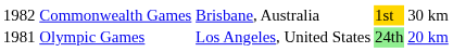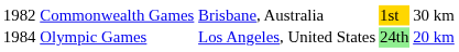Olympic Games | column 1: 1981 -> 1984
